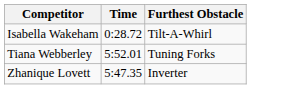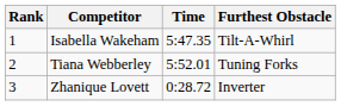+ column: Rank | 1 | 2 | 3
Isabella Wakeham | Time: 0:28.72 -> 5:47.35
Zhanique Lovett | Time: 5:47.35 -> 0:28.72
